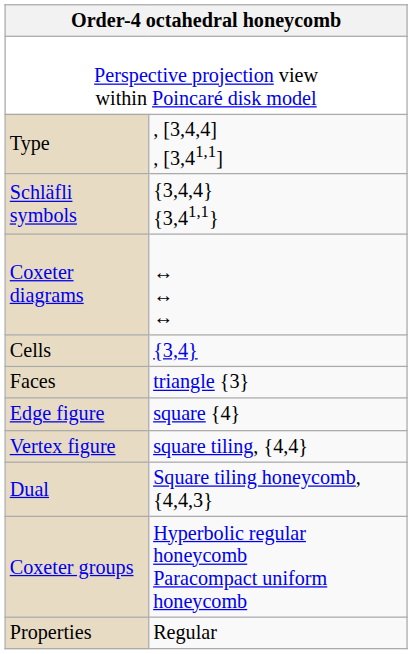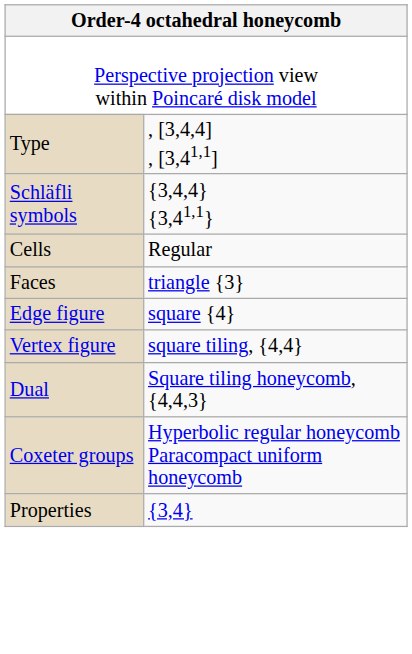- row: Coxeter diagrams | ↔ ↔ ↔
Cells | column 2: {3,4} -> Regular
Properties | column 2: Regular -> {3,4}
